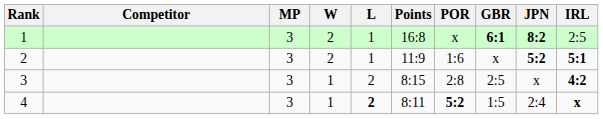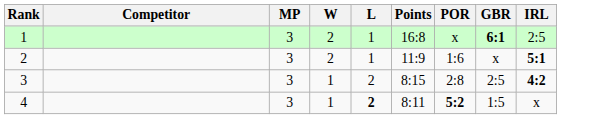- column: JPN | 8:2 | 5:2 | x | 2:4
4 | IRL: bold -> normal
